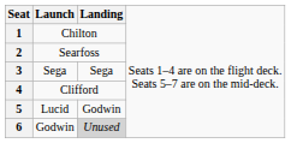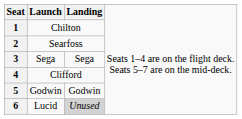5 | column 2: Lucid -> Godwin
6 | column 2: Godwin -> Lucid
